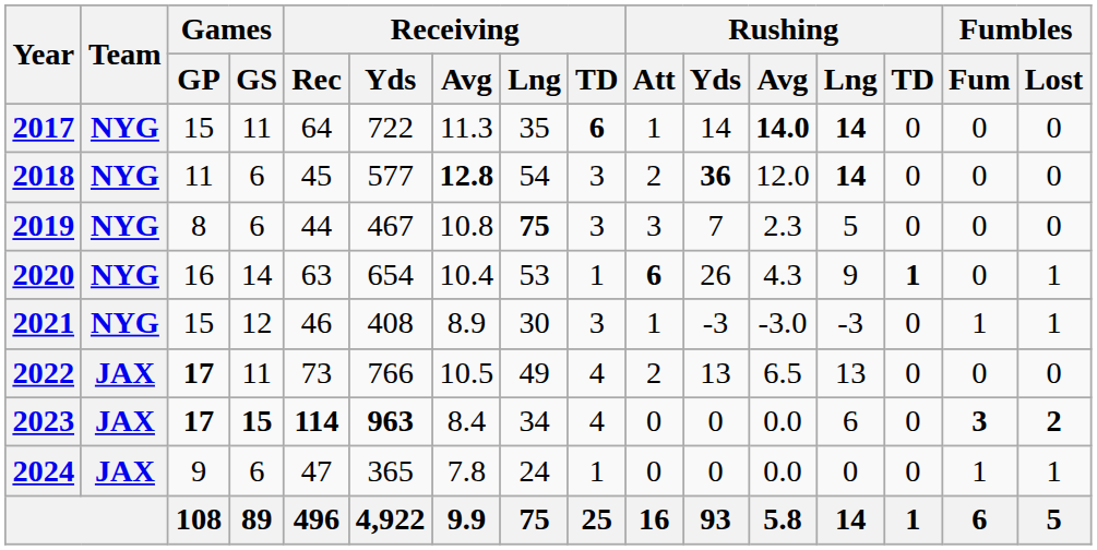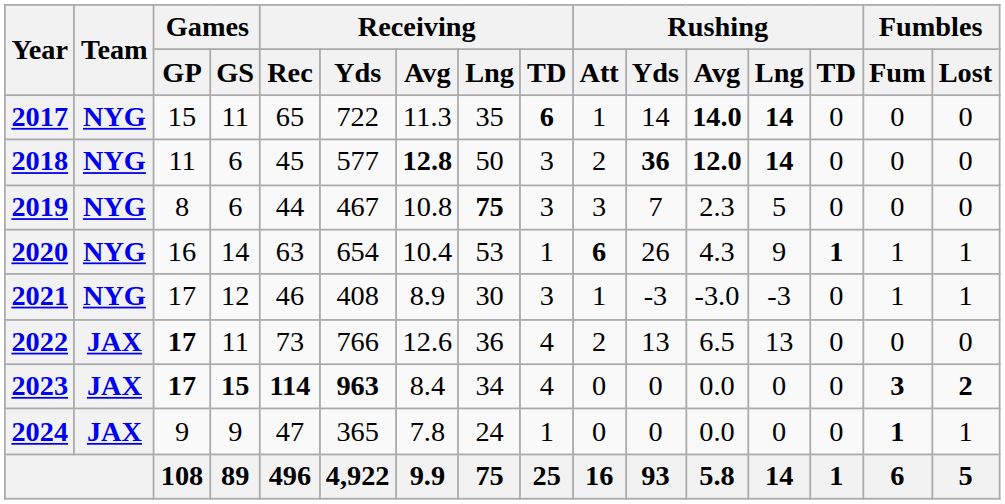2017 | Receiving / Rec: 64 -> 65
2018 | Receiving / Lng: 54 -> 50
2018 | Rushing / Avg: normal -> bold
2020 | Fumbles / Fum: 0 -> 1
2021 | Games / GP: 15 -> 17
2022 | Receiving / Avg: 10.5 -> 12.6
2022 | Receiving / Lng: 49 -> 36
2023 | Rushing / Lng: 6 -> 0
2024 | Games / GS: 6 -> 9
2024 | Fumbles / Fum: normal -> bold
